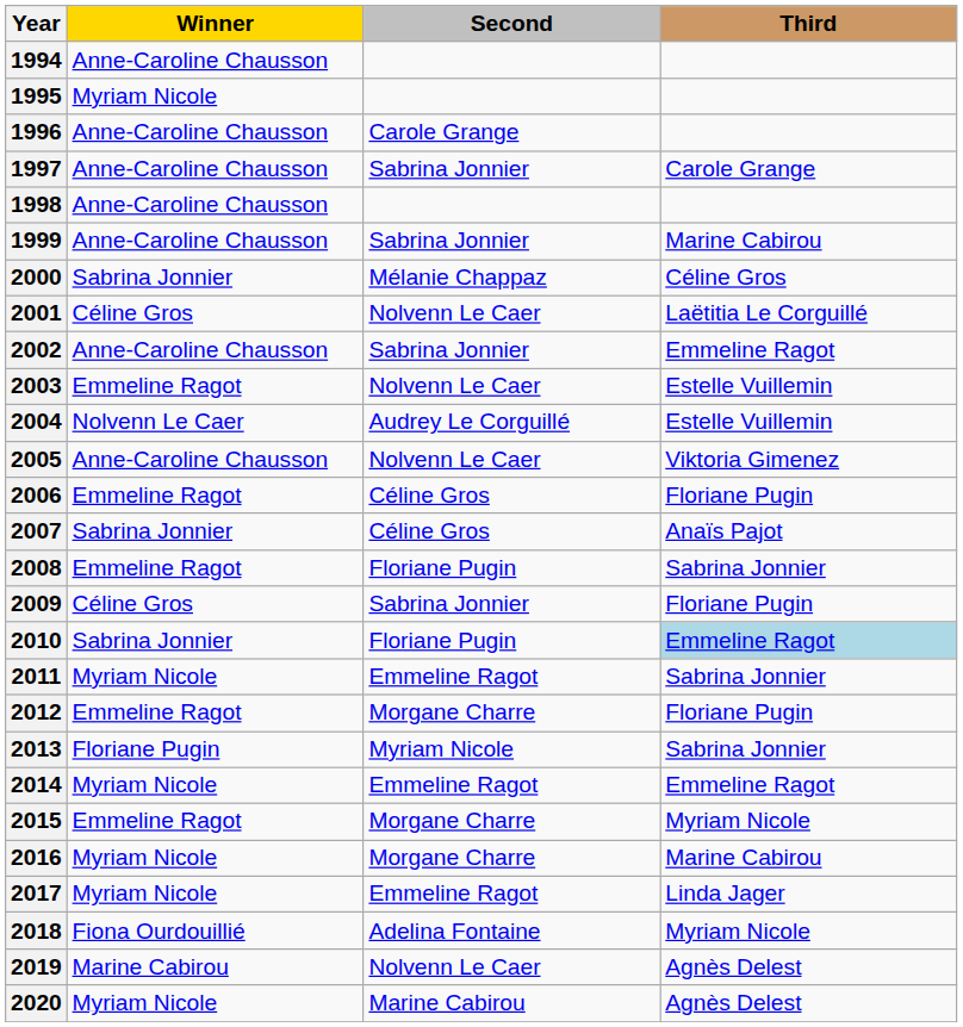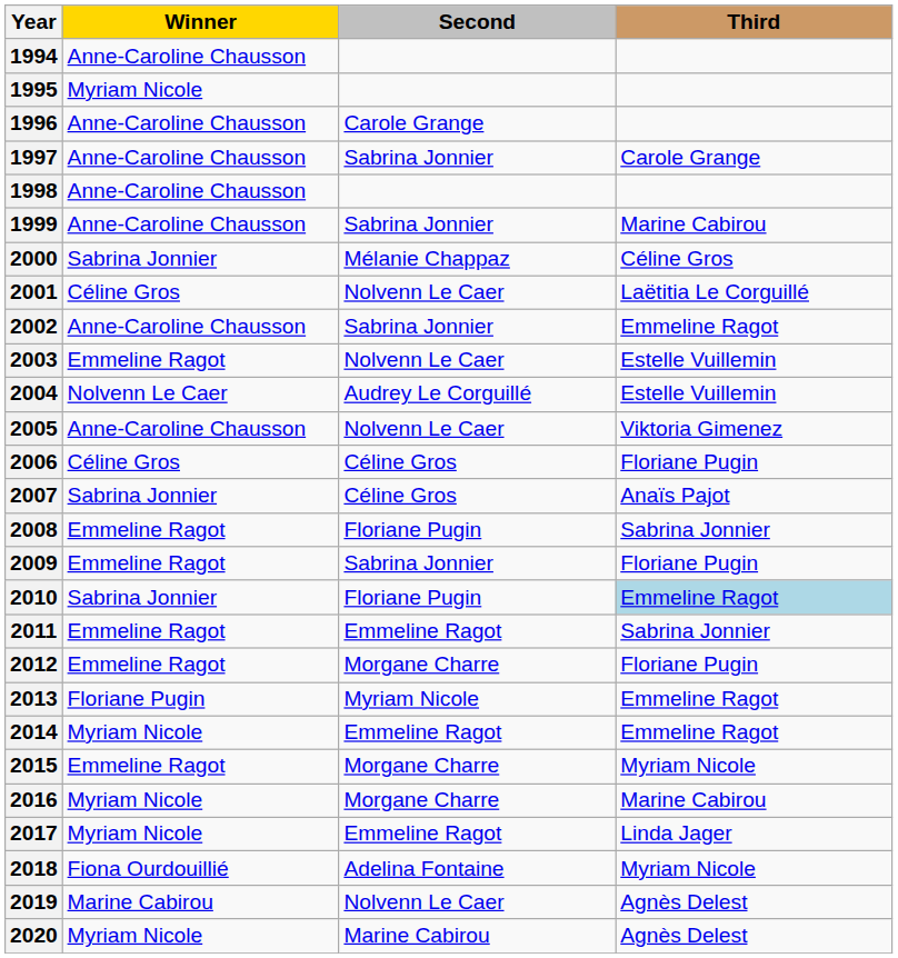2006 | Winner: Emmeline Ragot -> Céline Gros
2009 | Winner: Céline Gros -> Emmeline Ragot
2011 | Winner: Myriam Nicole -> Emmeline Ragot
2013 | Third: Sabrina Jonnier -> Emmeline Ragot
